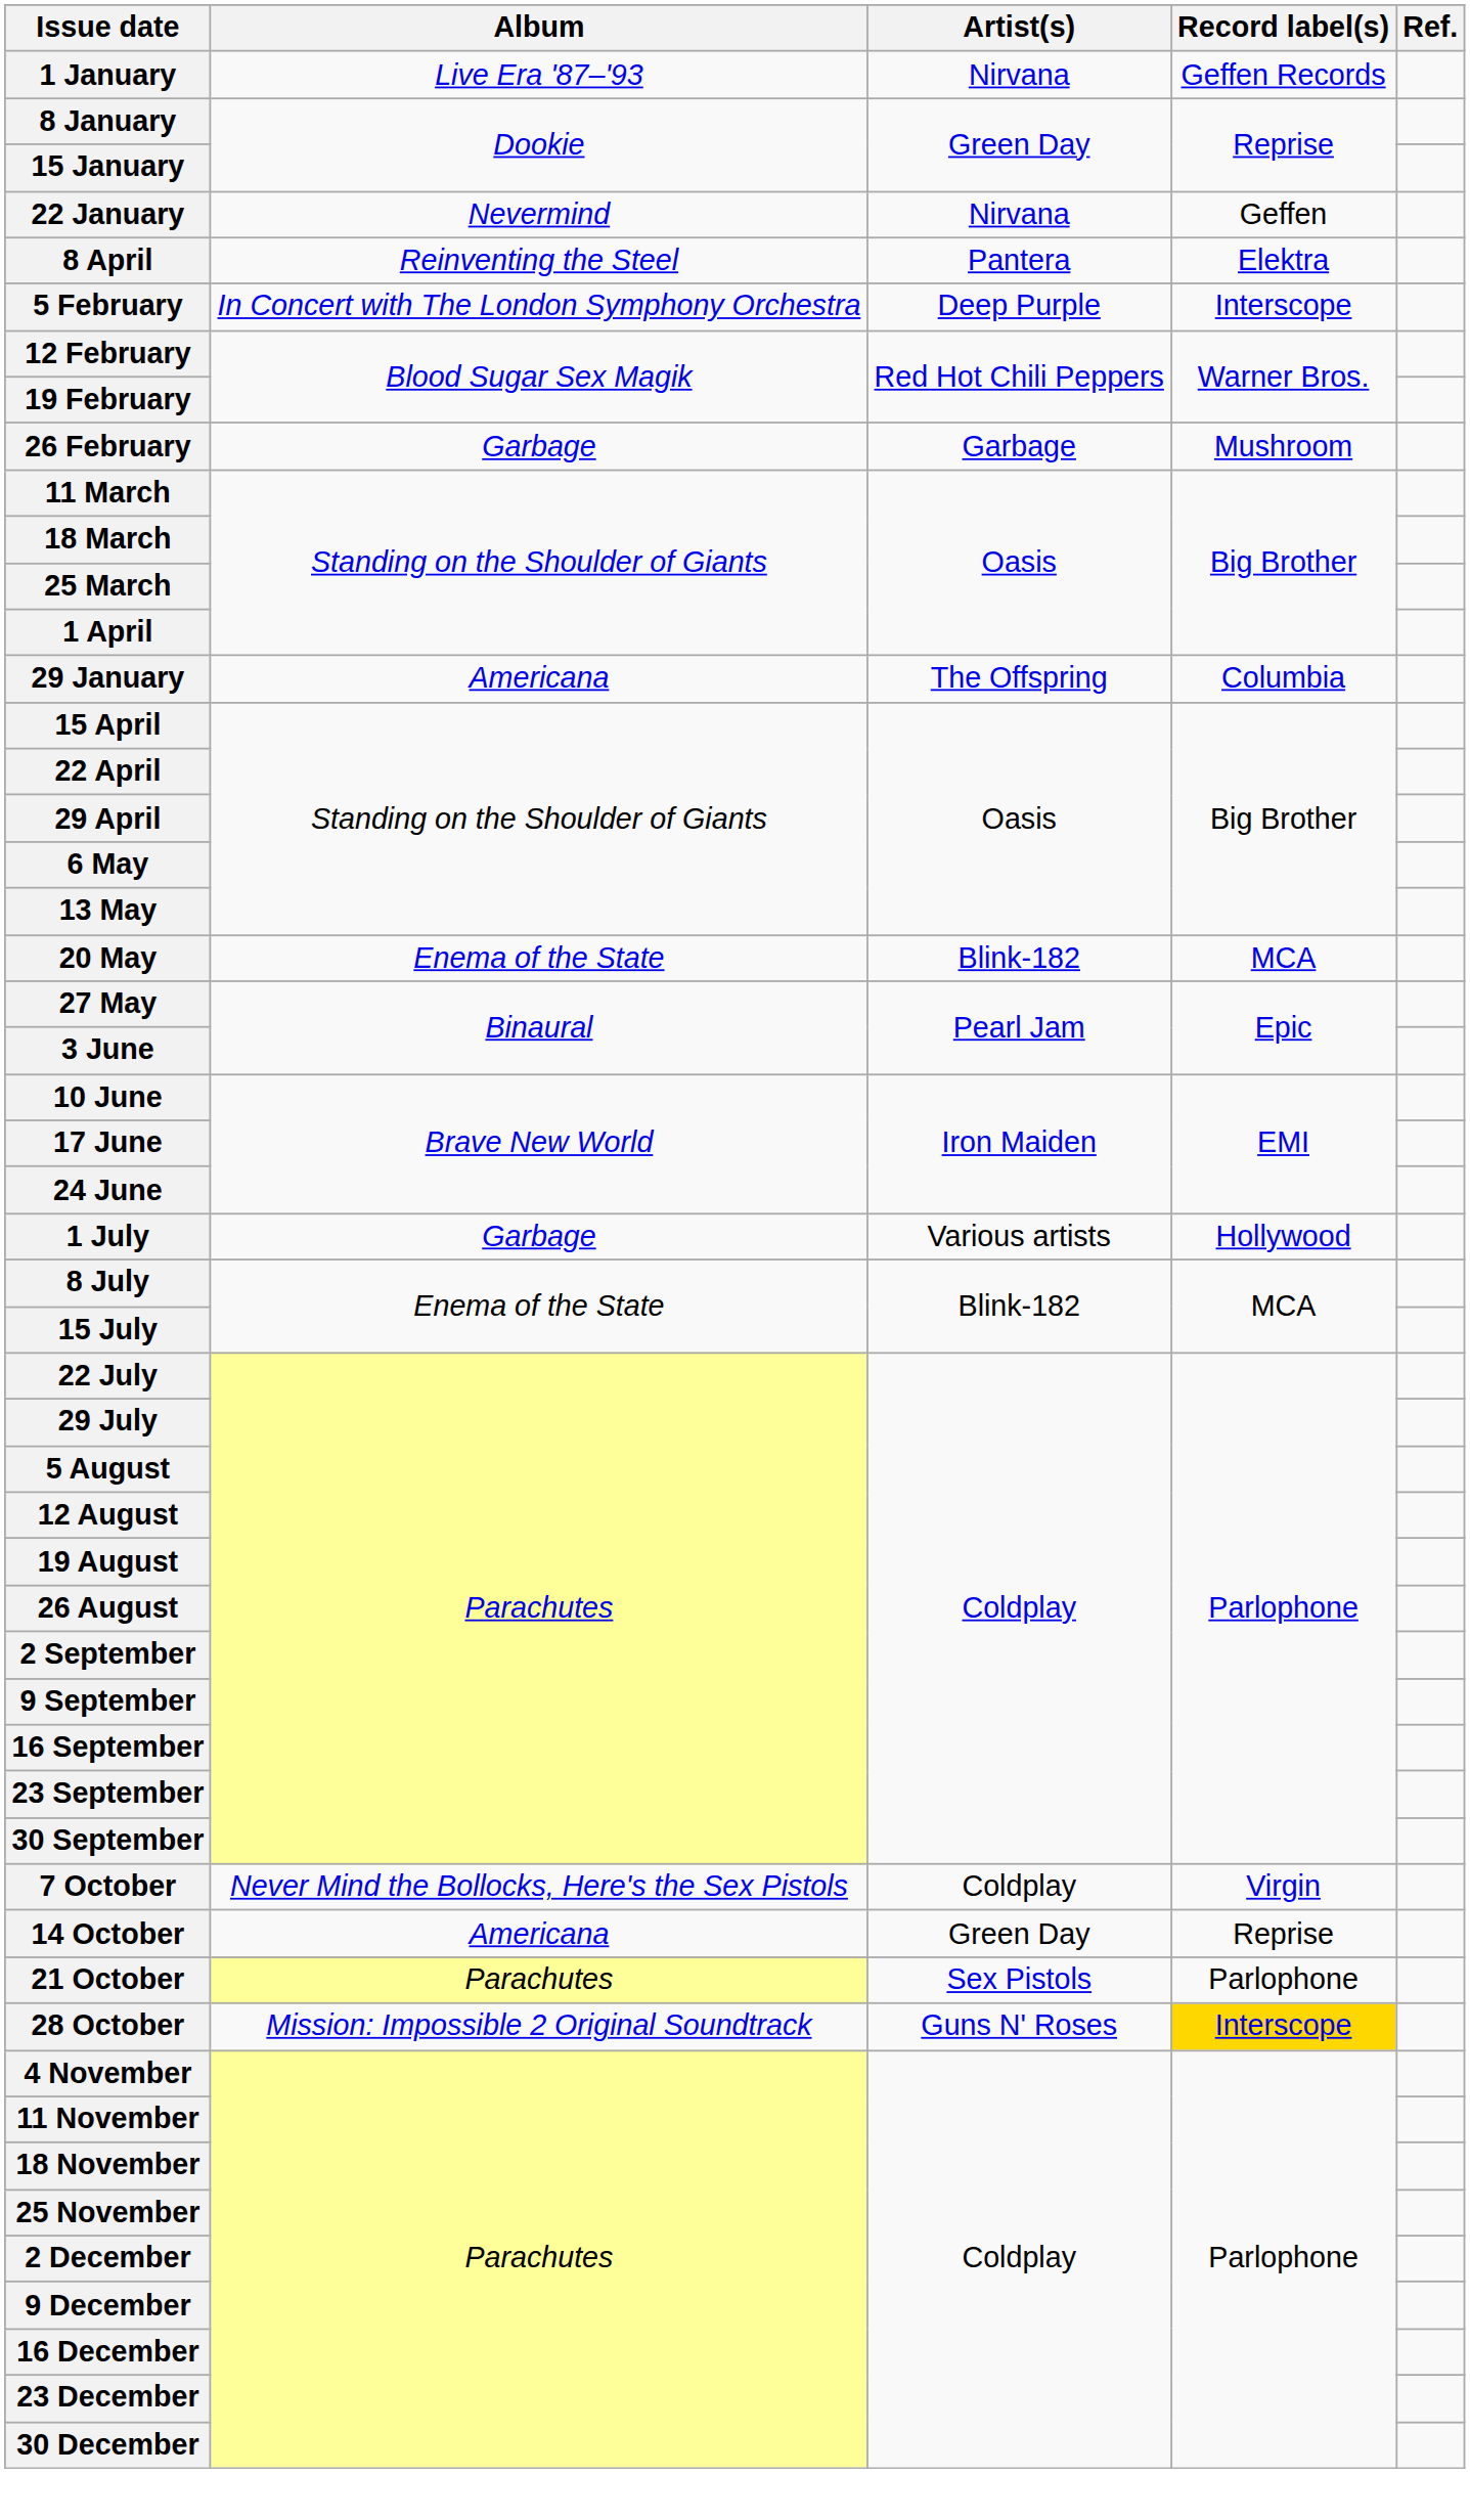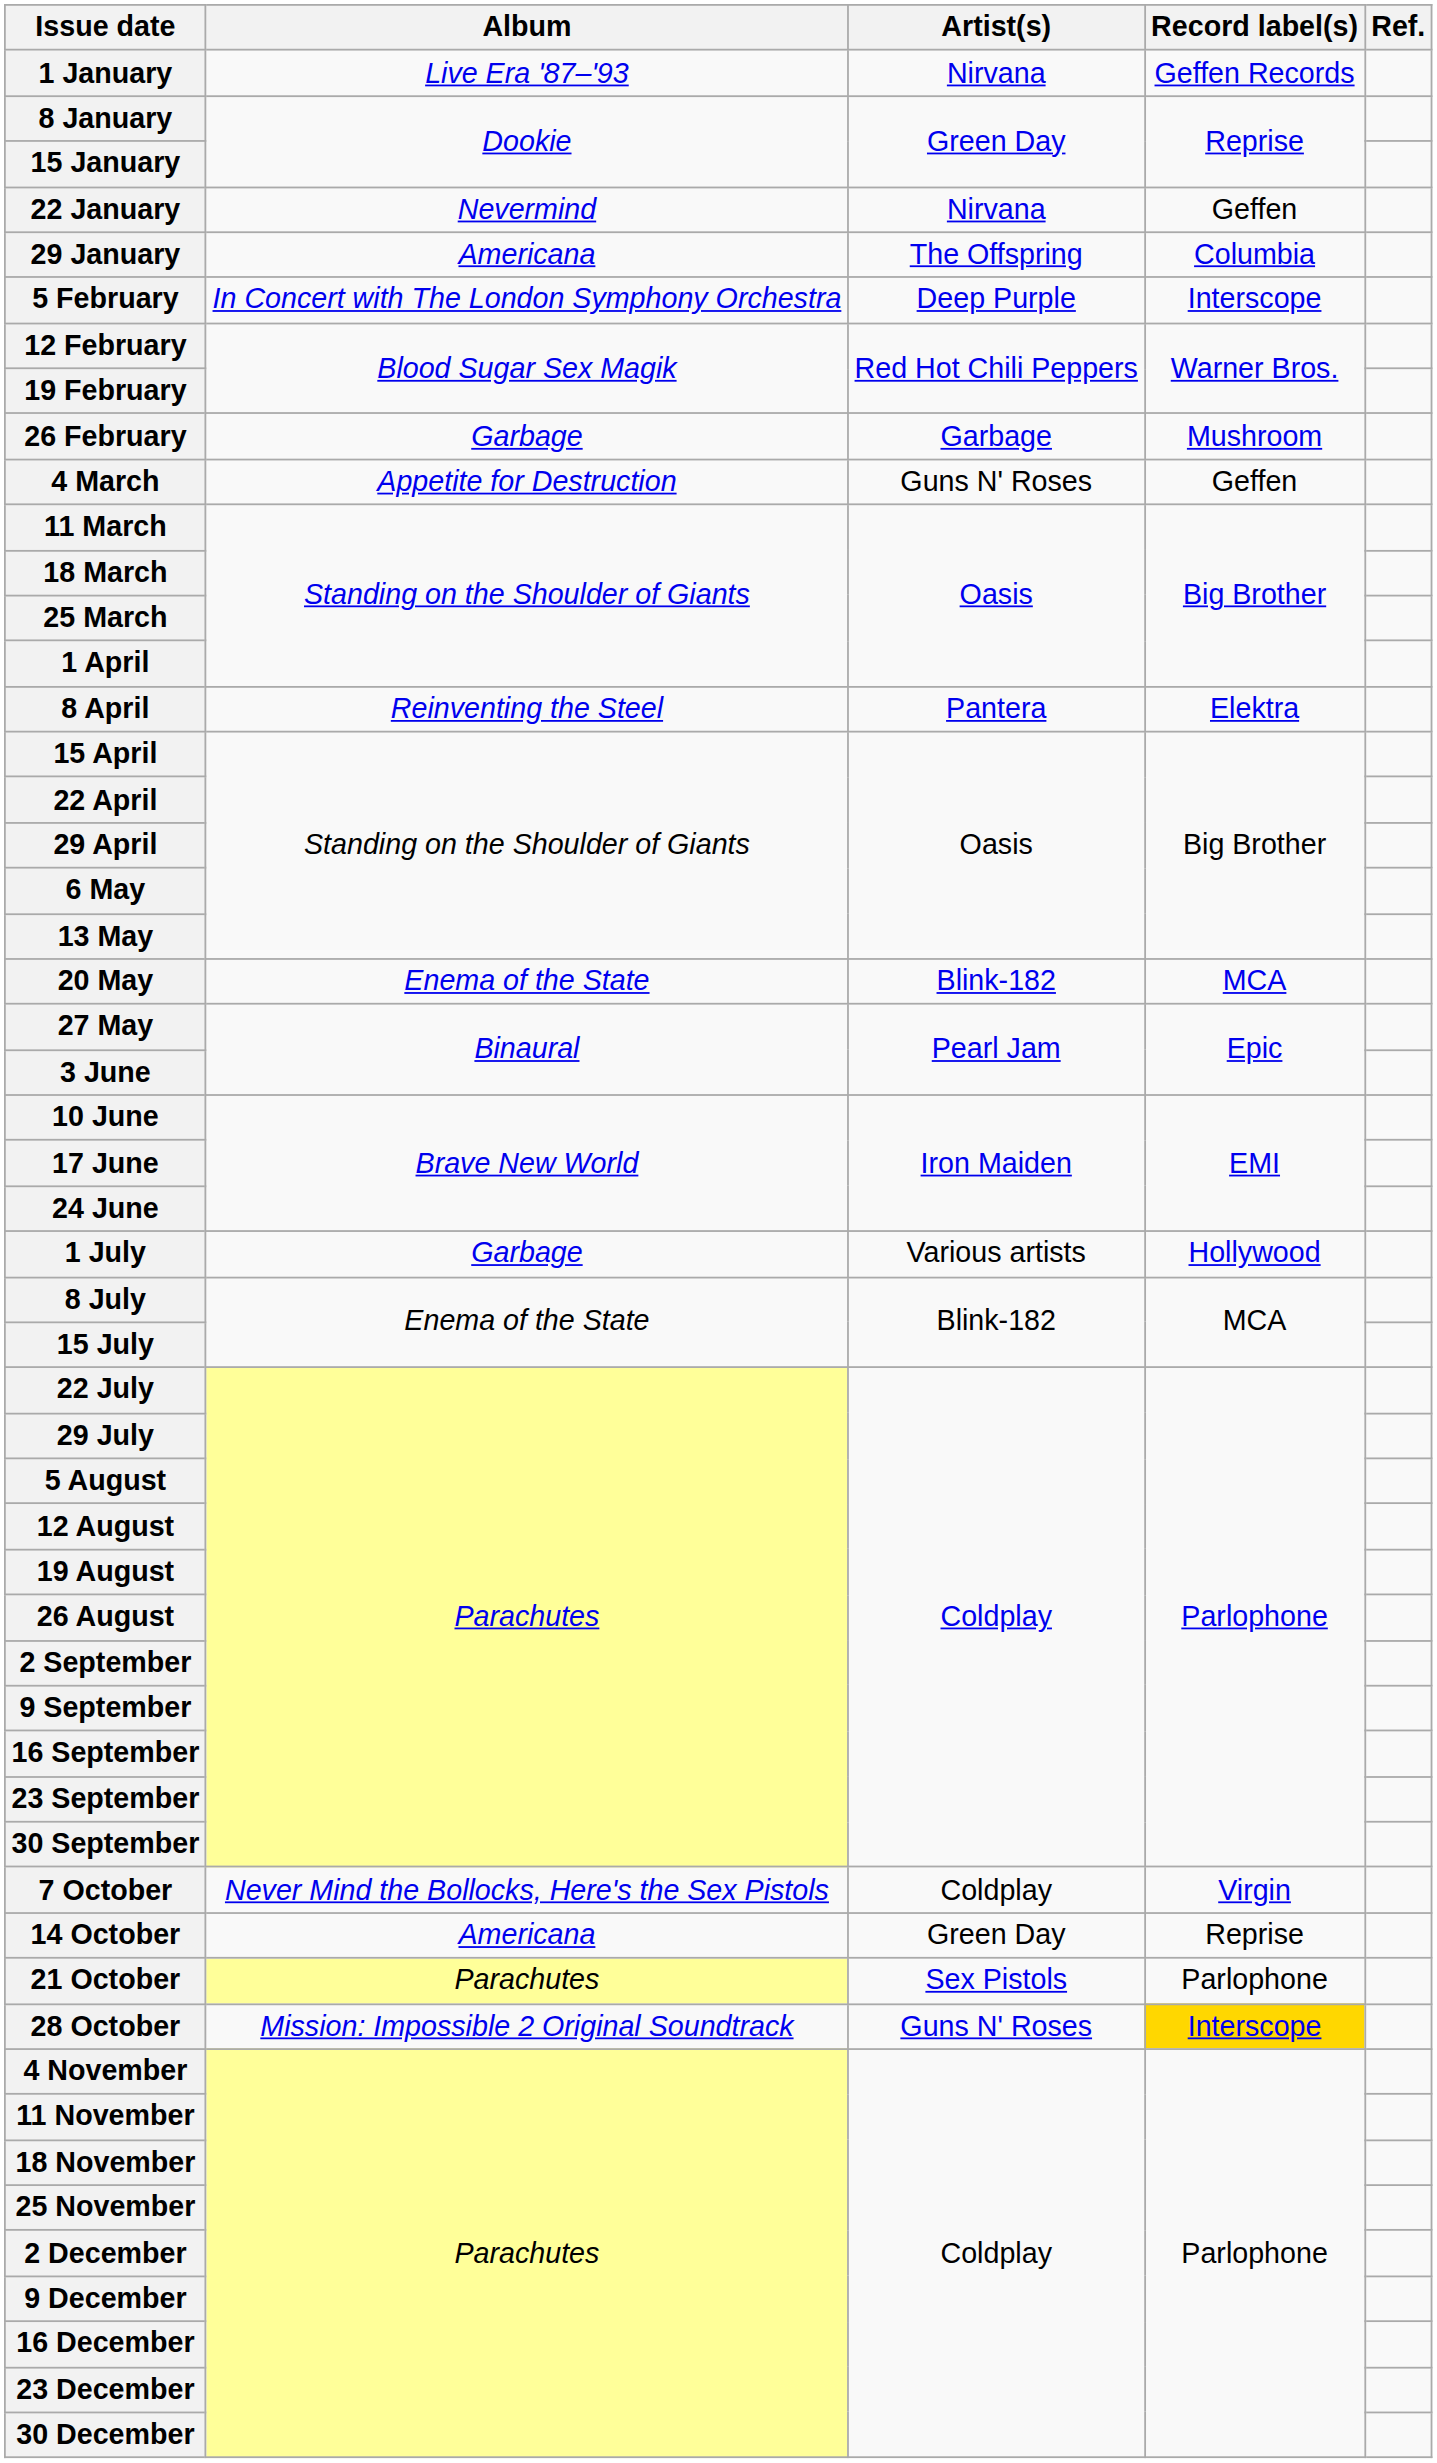rows swapped: 29 January <-> 8 April
+ row: 4 March | Appetite for Destruction | Guns N' Roses | Geffen
